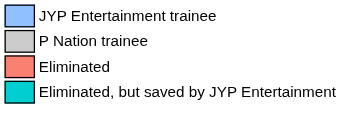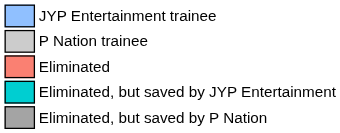+ row: Eliminated, but saved by P Nation
